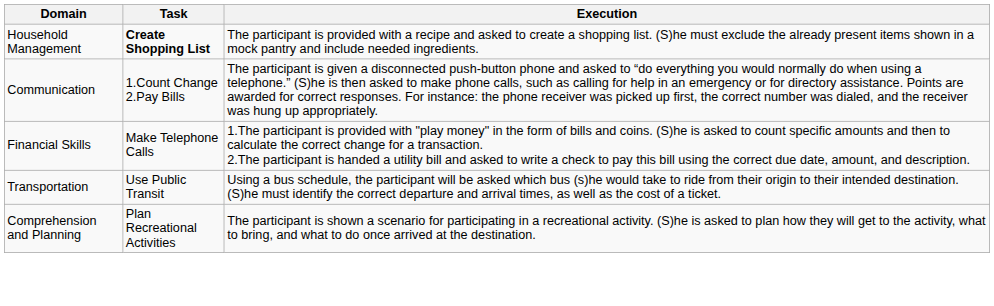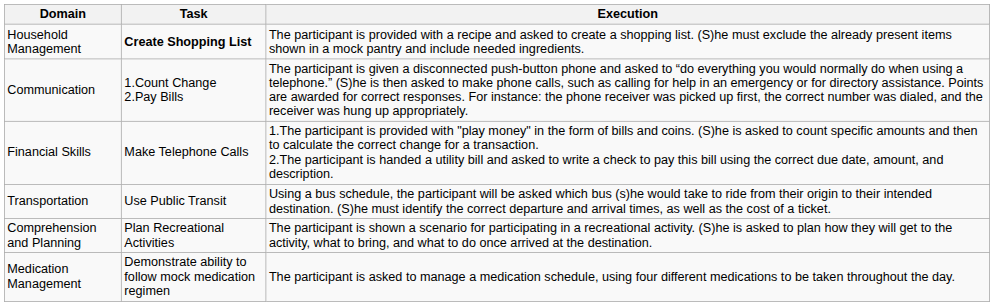+ row: Medication Management | Demonstrate ability to follow mock medication regimen | The participant is asked to manage a medication schedule, using four different medications to be taken throughout the day.
